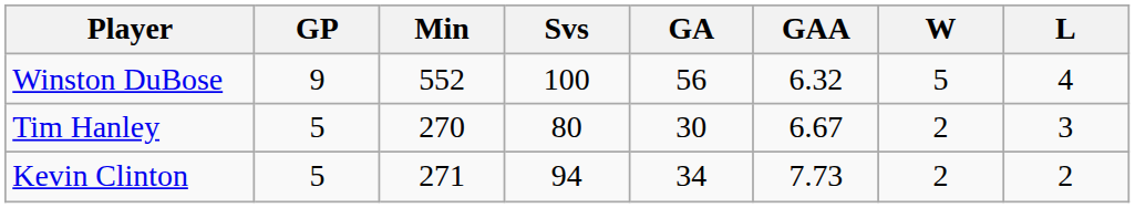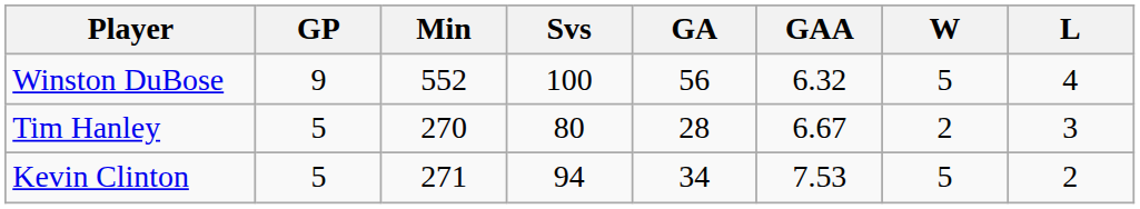Tim Hanley | GA: 30 -> 28
Kevin Clinton | GAA: 7.73 -> 7.53
Kevin Clinton | W: 2 -> 5
